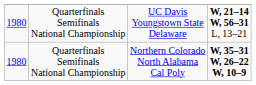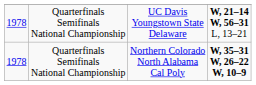UC Davis Youngstown State Delaware | column 1: 1980 -> 1978
Northern Colorado North Alabama Cal Poly | column 1: 1980 -> 1978
